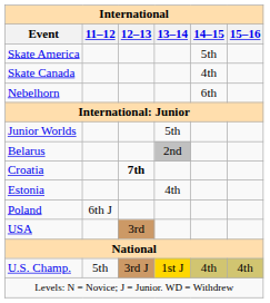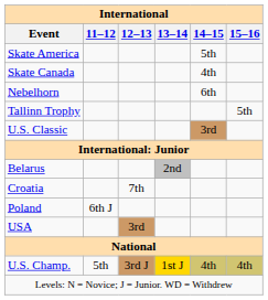+ row: Tallinn Trophy | 5th
+ row: U.S. Classic | 3rd
- row: Junior Worlds | 5th
Croatia | 12–13: bold -> normal
- row: Estonia | 4th
